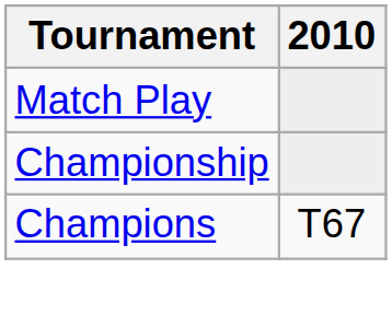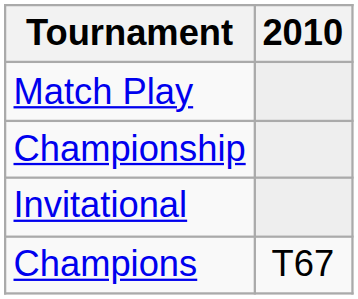+ row: Invitational
